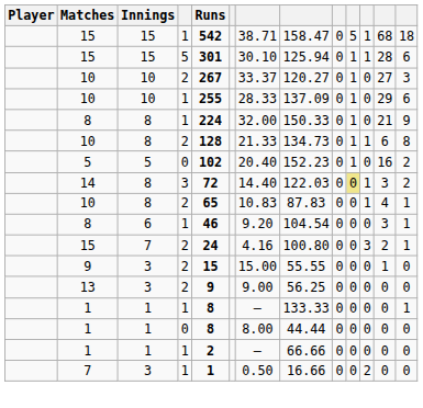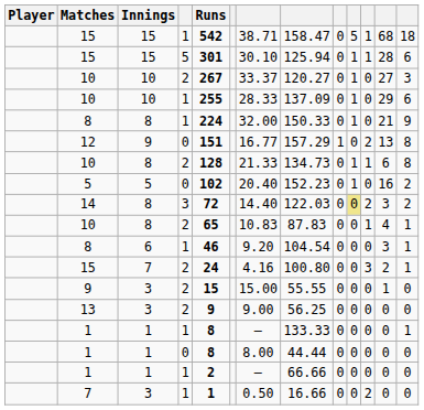+ row: 12 | 9 | 0 | 151 | 16.77 | 157.29 | 1 | 0 | 2 | 13 | 8
14 | column 11: 1 -> 2
